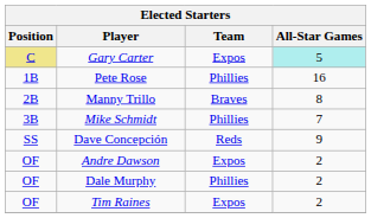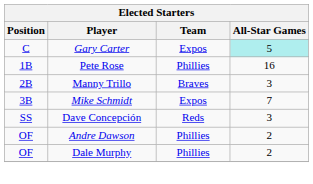Gary Carter | Position: khaki background -> no background
Manny Trillo | All-Star Games: 8 -> 3
Mike Schmidt | Team: Phillies -> Expos
Dave Concepción | All-Star Games: 9 -> 3
Andre Dawson | Team: Expos -> Phillies
- row: OF | Tim Raines | Expos | 2
